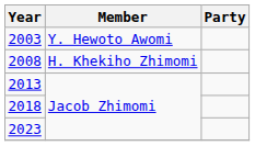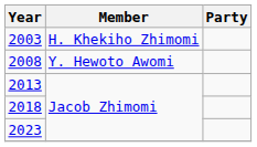2003 | Member: Y. Hewoto Awomi -> H. Khekiho Zhimomi
2008 | Member: H. Khekiho Zhimomi -> Y. Hewoto Awomi
